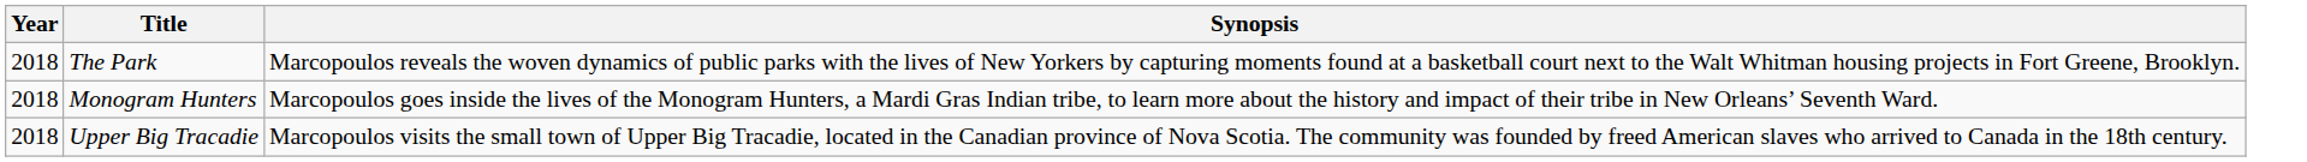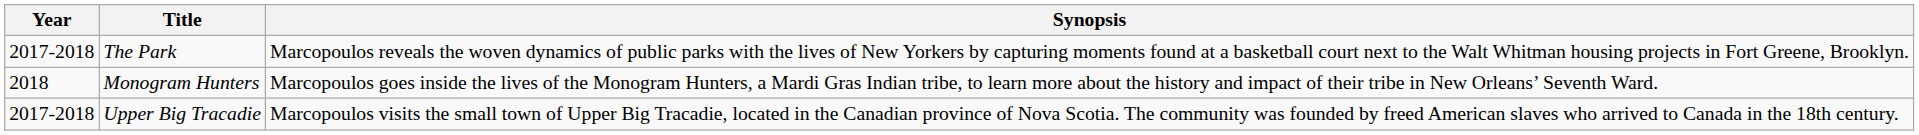The Park | Year: 2018 -> 2017-2018
Upper Big Tracadie | Year: 2018 -> 2017-2018
